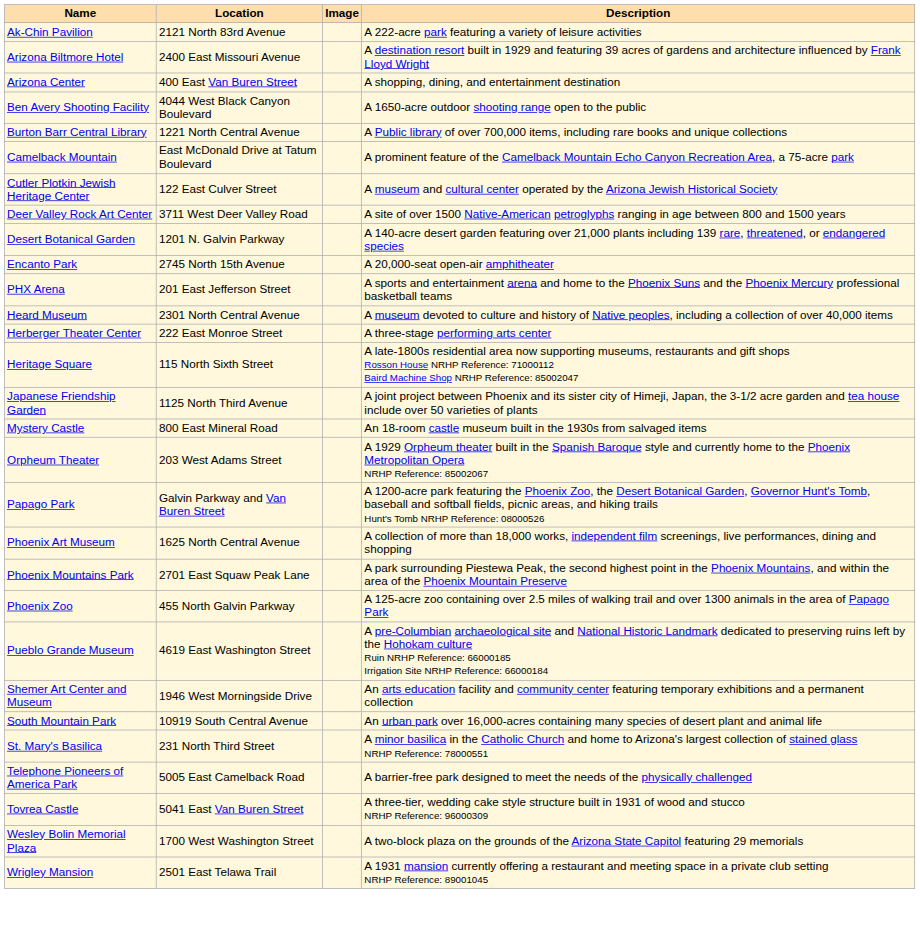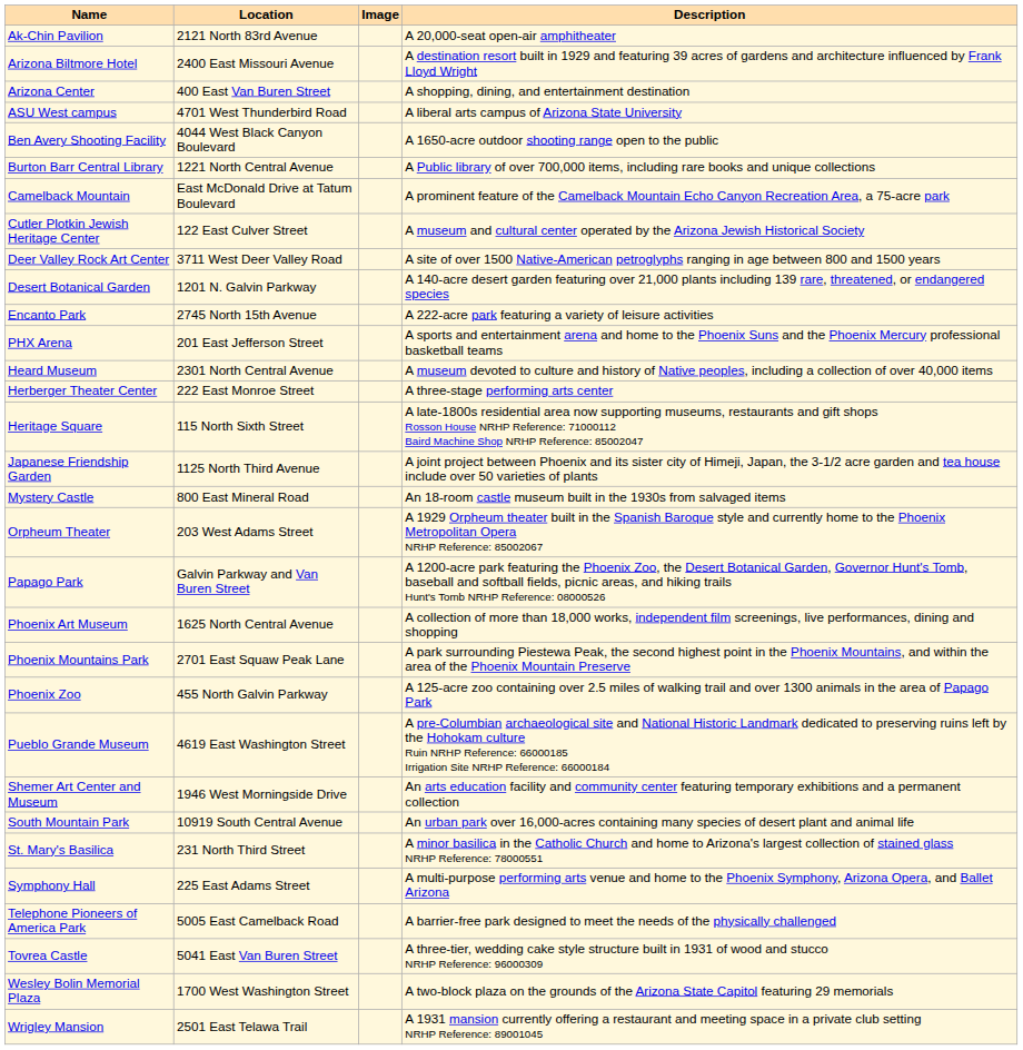Ak-Chin Pavilion | Description: A 222-acre park featuring a variety of leisure activities -> A 20,000-seat open-air amphitheater
+ row: ASU West campus | 4701 West Thunderbird Road | A liberal arts campus of Arizona State University
Encanto Park | Description: A 20,000-seat open-air amphitheater -> A 222-acre park featuring a variety of leisure activities
+ row: Symphony Hall | 225 East Adams Street | A multi-purpose performing arts venue and home to the Phoenix Symphony, Arizona Opera, and Ballet Arizona
